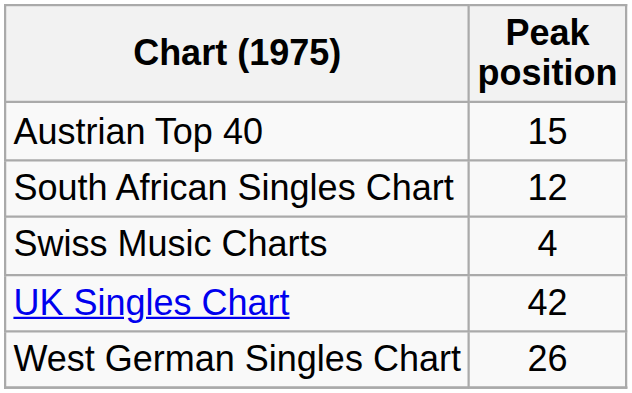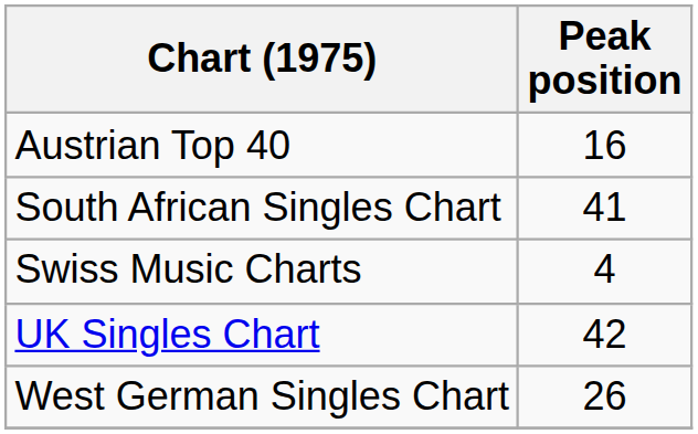Austrian Top 40 | Peak position: 15 -> 16
South African Singles Chart | Peak position: 12 -> 41
